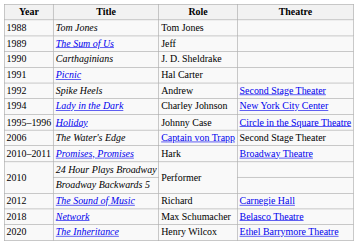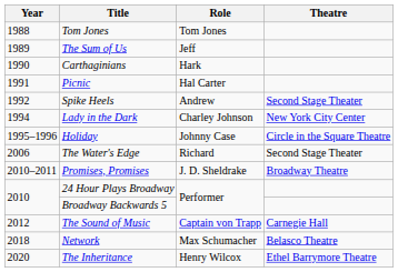Carthaginians | Role: J. D. Sheldrake -> Hark
The Water's Edge | Role: Captain von Trapp -> Richard
Promises, Promises | Role: Hark -> J. D. Sheldrake
The Sound of Music | Role: Richard -> Captain von Trapp
